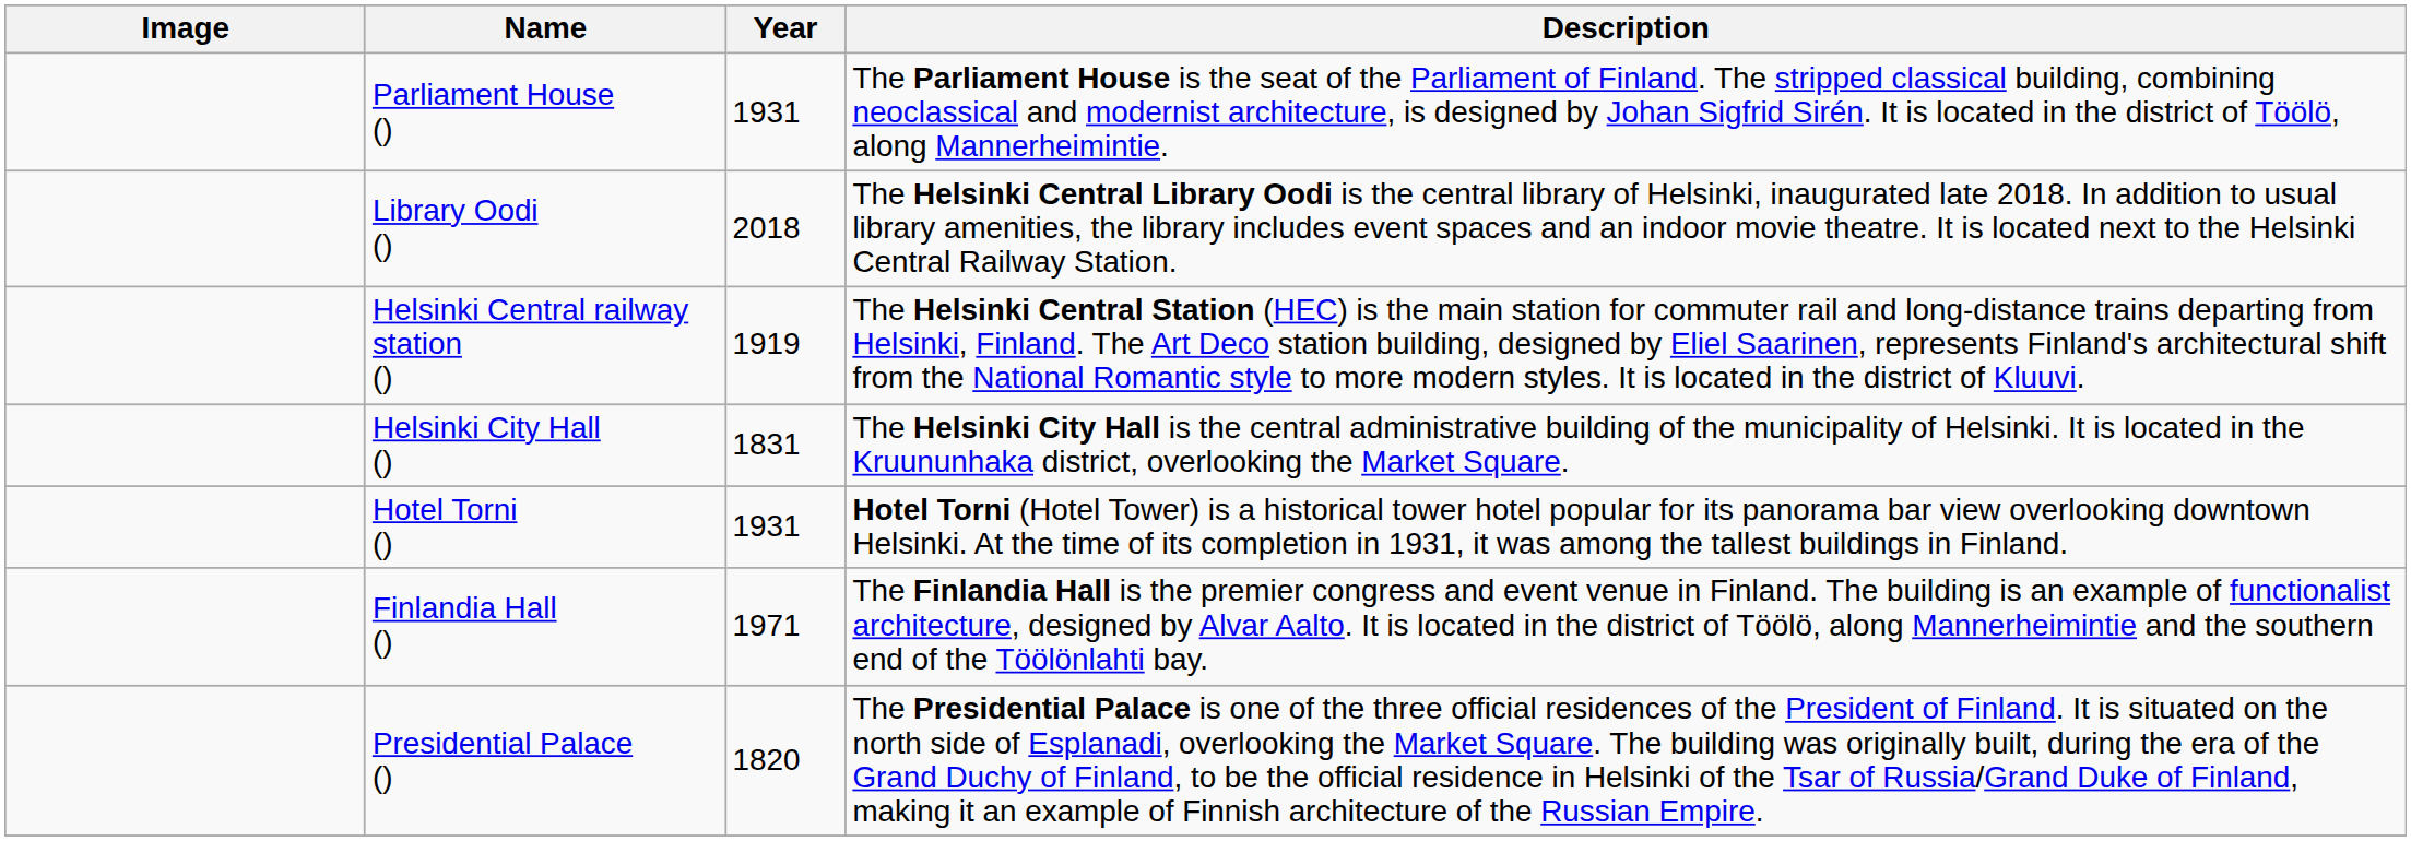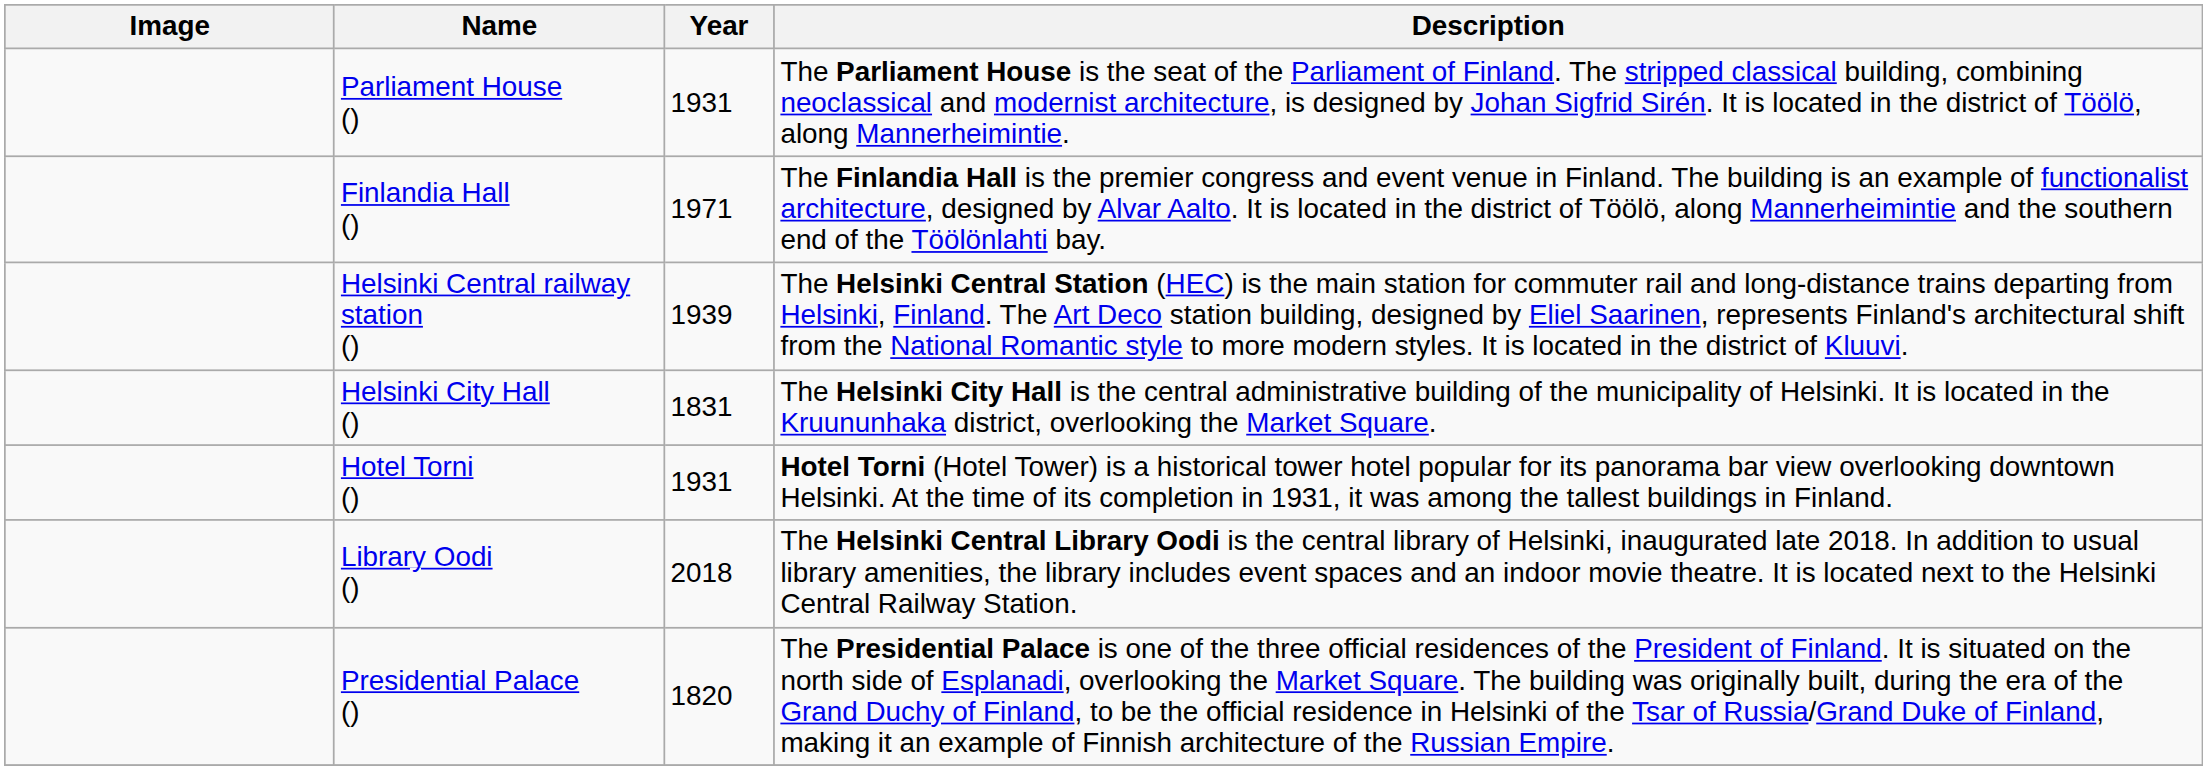rows swapped: Finlandia Hall () <-> Library Oodi ()
Helsinki Central railway station () | Year: 1919 -> 1939
